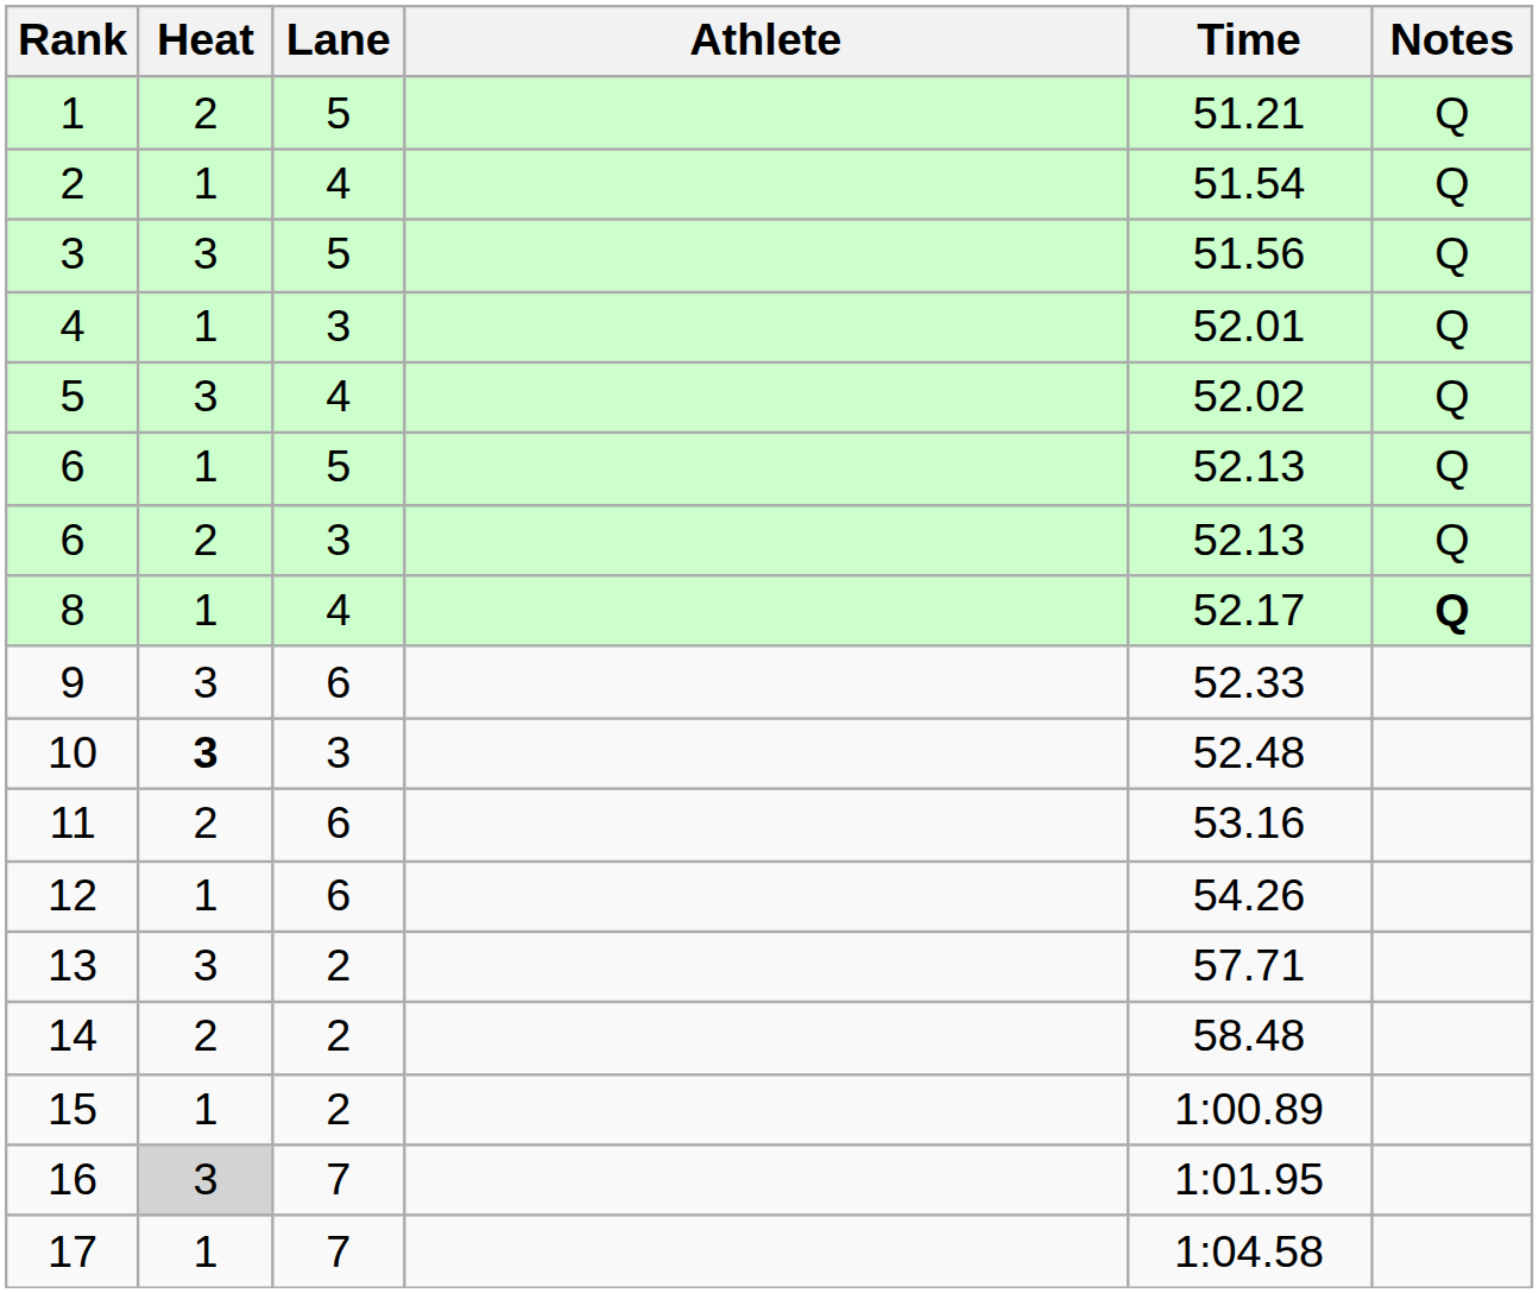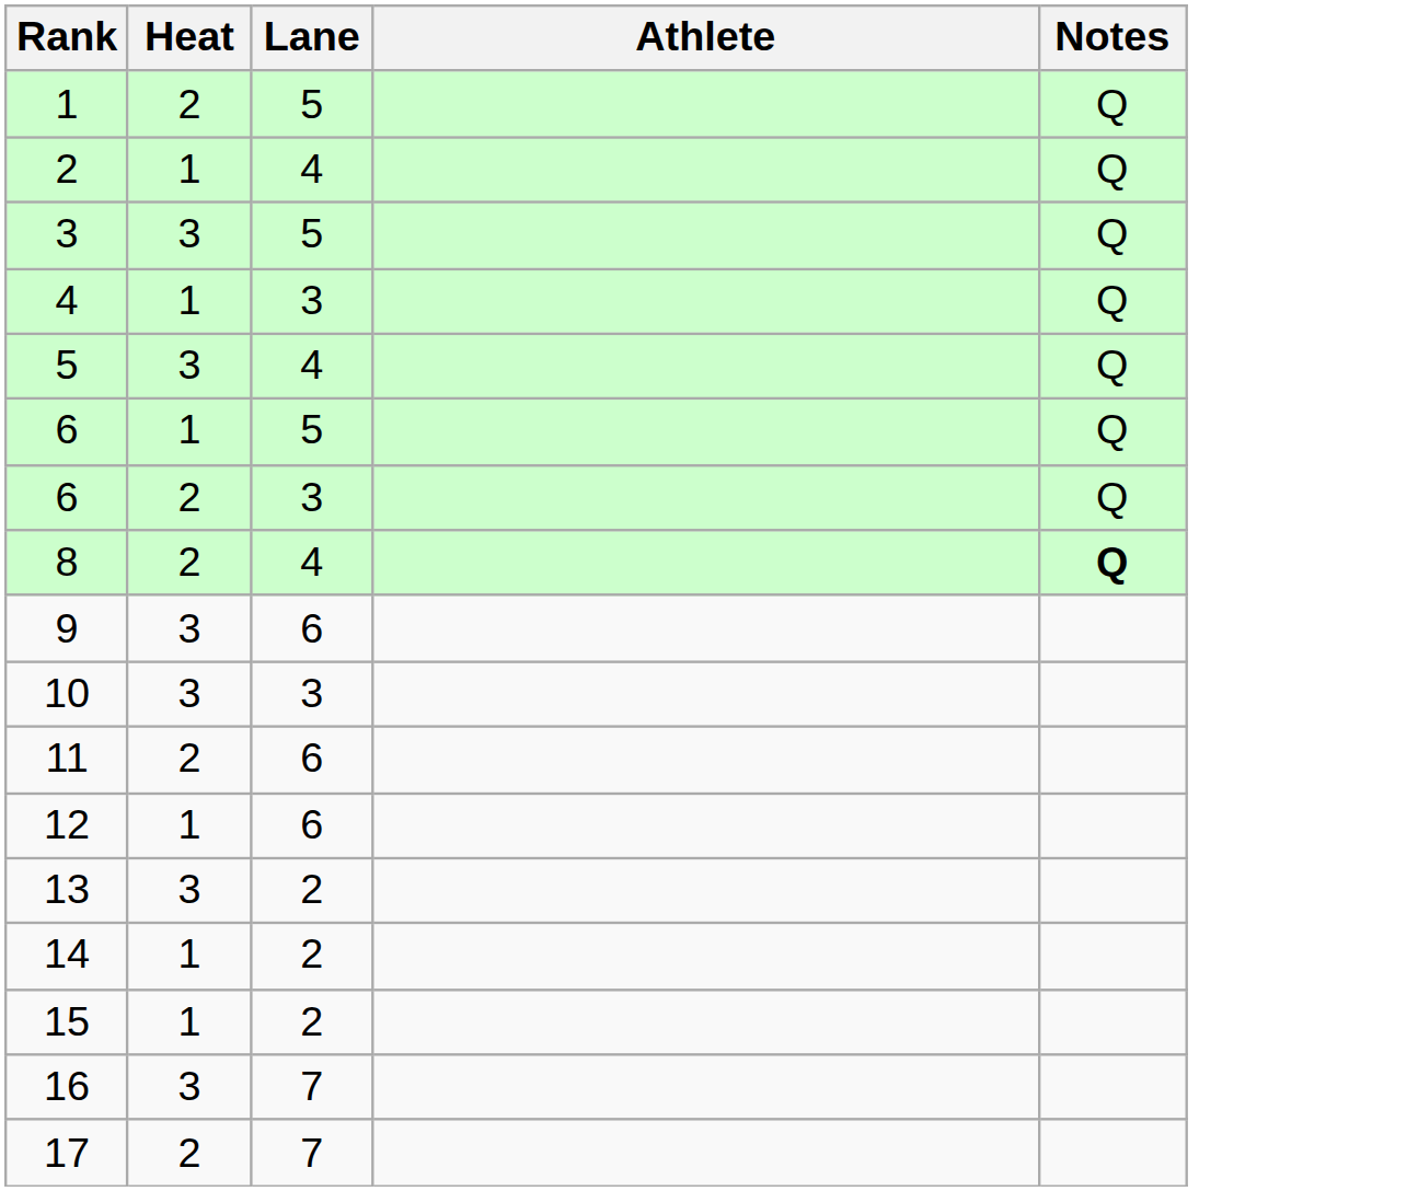- column: Time | 51.21 | 51.54 | 51.56 | 52.01 | 52.02 | 52.13 | 52.13 | 52.17 | 52.33 | 52.48 | 53.16 | 54.26 | 57.71 | 58.48 | 1:00.89 | 1:01.95 | 1:04.58
8 | Heat: 1 -> 2
10 | Heat: bold -> normal
14 | Heat: 2 -> 1
16 | Heat: lightgrey background -> no background
17 | Heat: 1 -> 2
